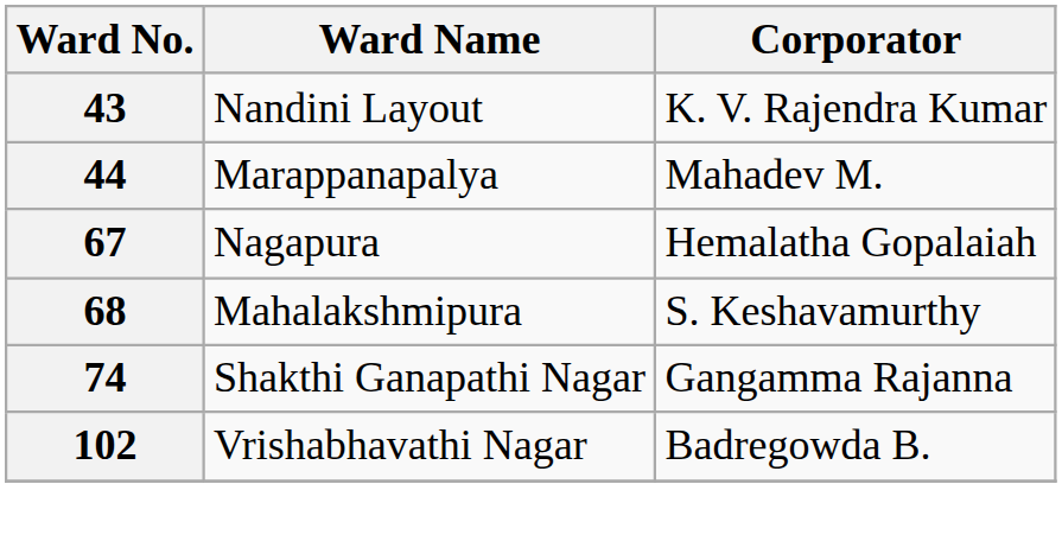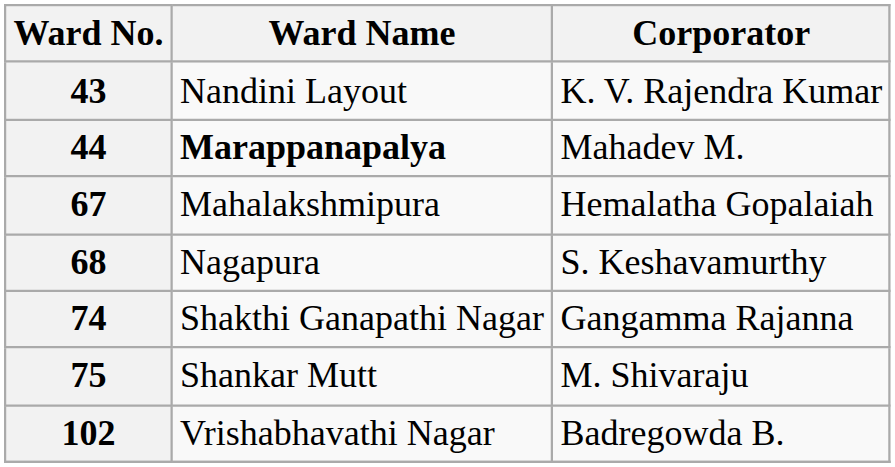44 | Ward Name: normal -> bold
67 | Ward Name: Nagapura -> Mahalakshmipura
68 | Ward Name: Mahalakshmipura -> Nagapura
+ row: 75 | Shankar Mutt | M. Shivaraju
